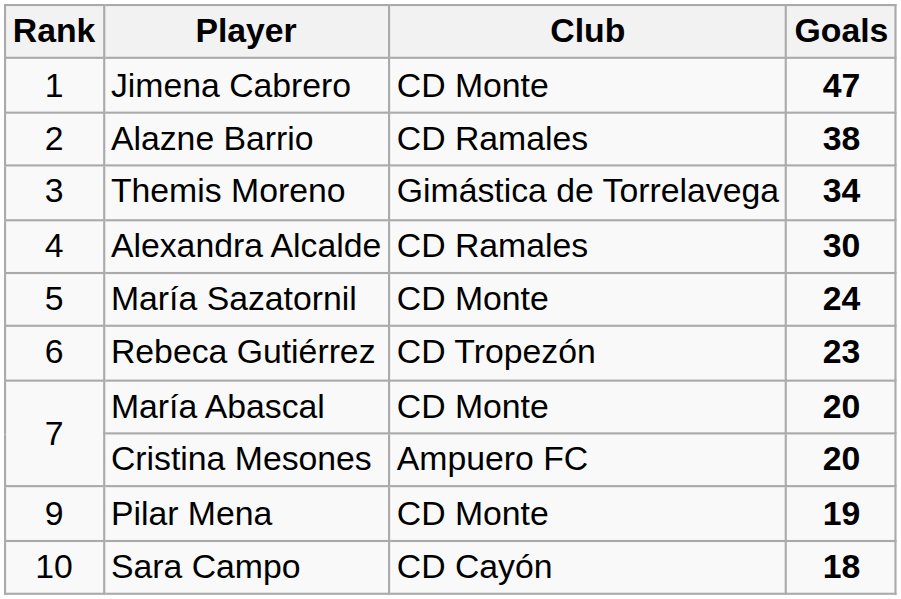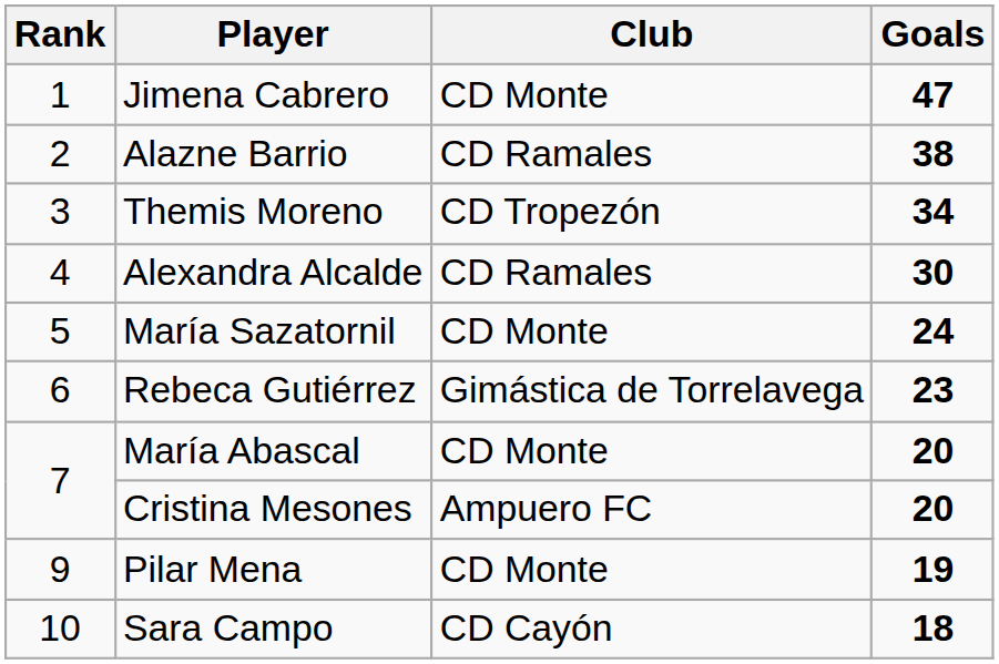Themis Moreno | Club: Gimástica de Torrelavega -> CD Tropezón
Rebeca Gutiérrez | Club: CD Tropezón -> Gimástica de Torrelavega
